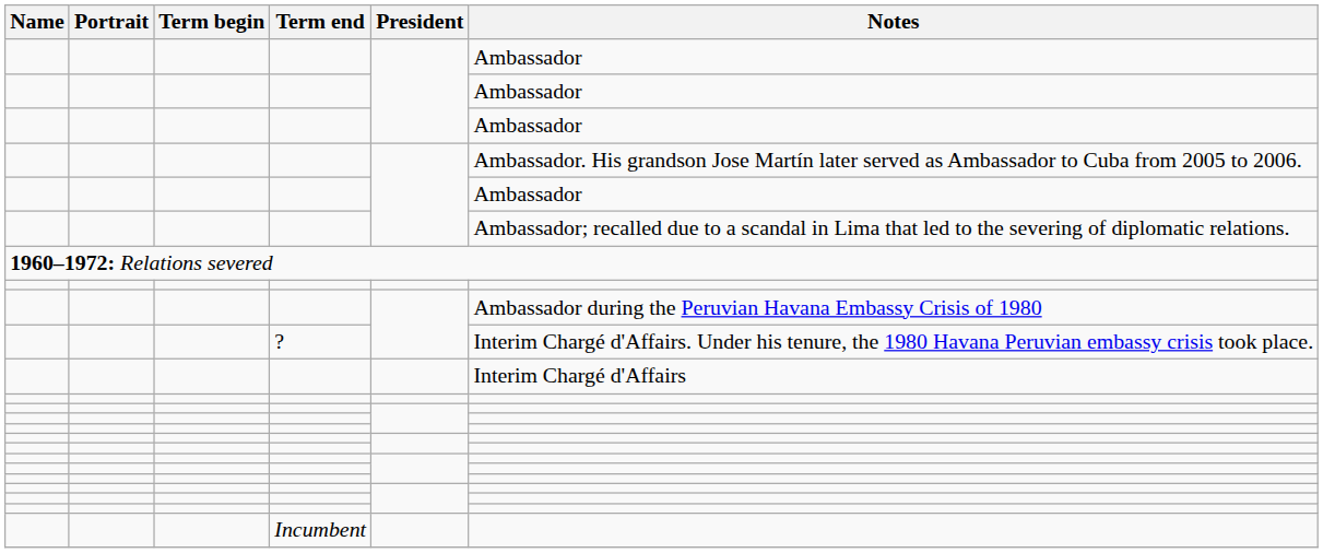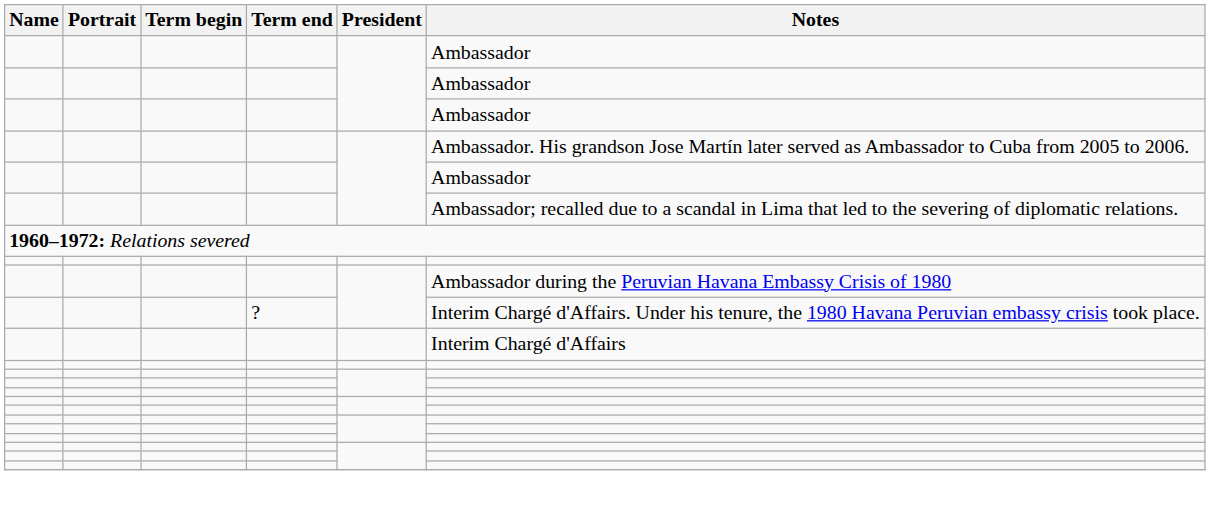- row: Incumbent
